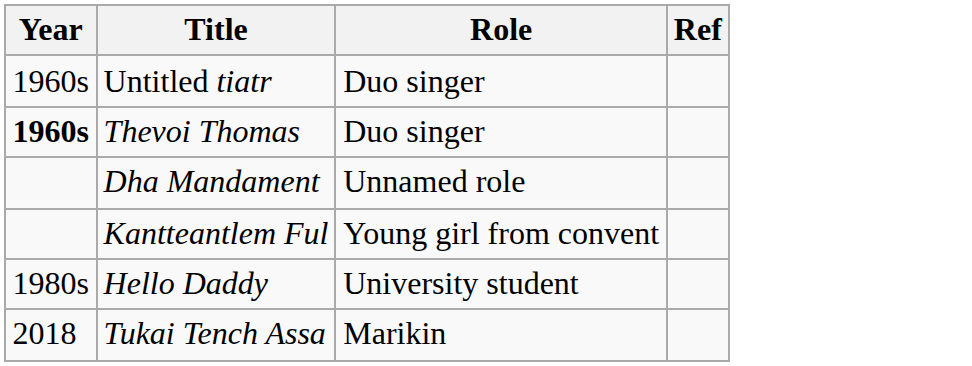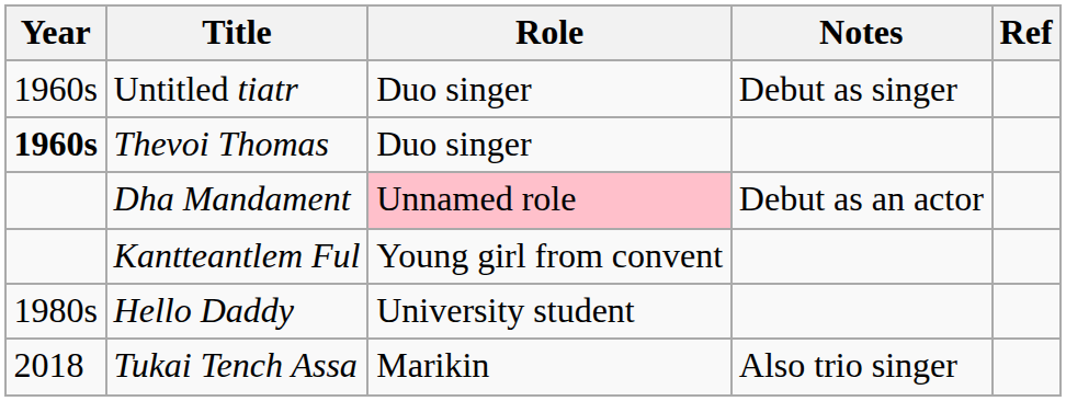+ column: Notes | Debut as singer | Debut as an actor | Also trio singer
Dha Mandament | Role: no background -> pink background
